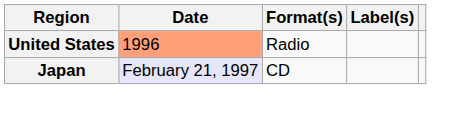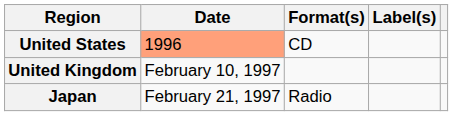United States | Format(s): Radio -> CD
+ row: United Kingdom | February 10, 1997
Japan | Date: lavender background -> no background
Japan | Format(s): CD -> Radio
